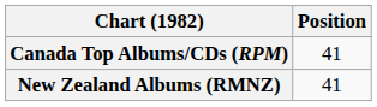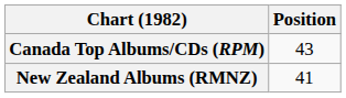Canada Top Albums/CDs (RPM) | Position: 41 -> 43
